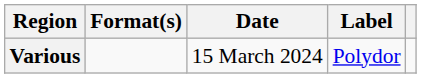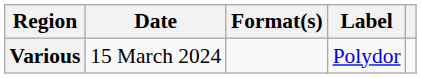columns swapped: Date <-> Format(s)
